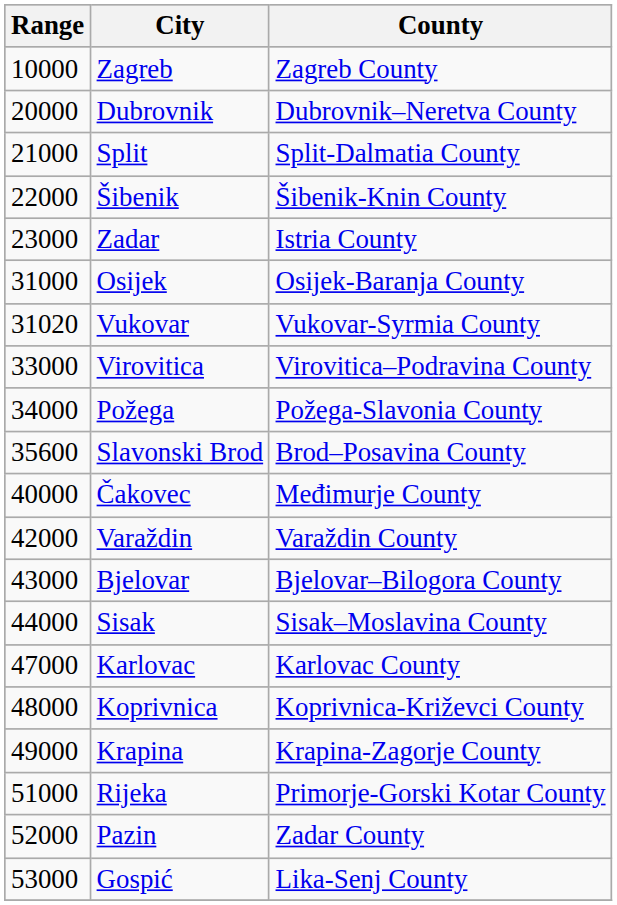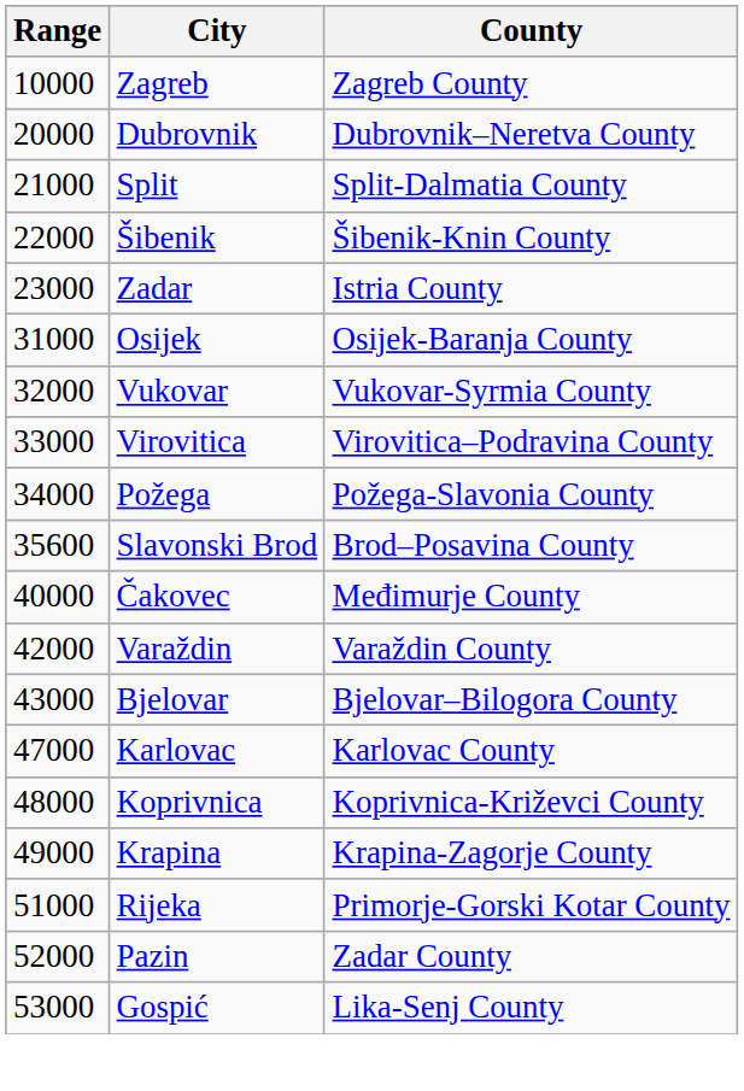Vukovar | Range: 31020 -> 32000
- row: 44000 | Sisak | Sisak–Moslavina County
